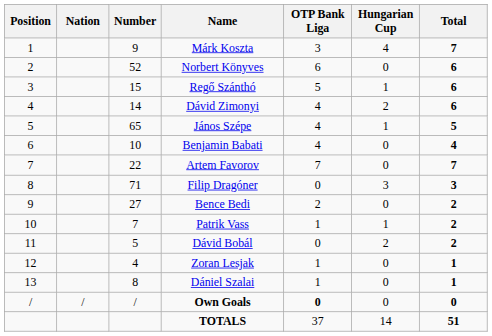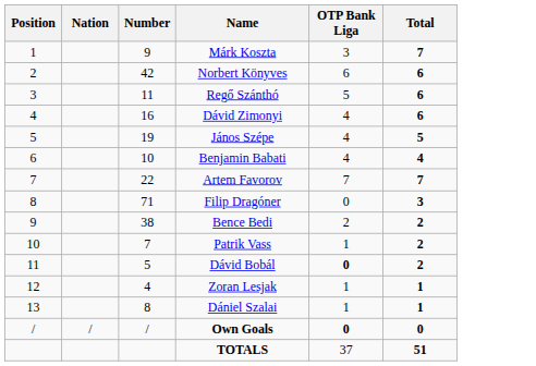- column: Hungarian Cup | 4 | 0 | 1 | 2 | 1 | 0 | 0 | 3 | 0 | 1 | 2 | 0 | 0 | 0 | 14
Norbert Könyves | Number: 52 -> 42
Regő Szánthó | Number: 15 -> 11
Dávid Zimonyi | Number: 14 -> 16
János Szépe | Number: 65 -> 19
Bence Bedi | Number: 27 -> 38
Dávid Bobál | OTP Bank Liga: normal -> bold
